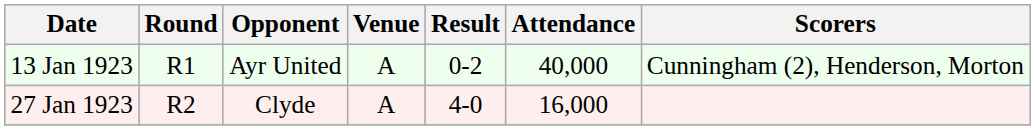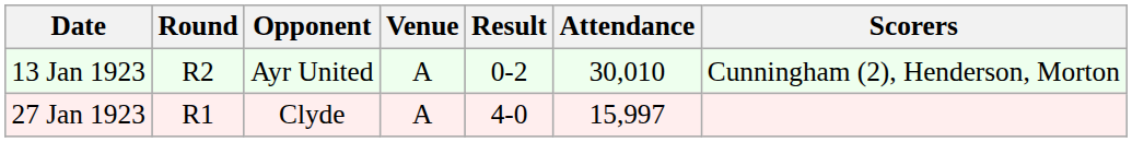13 Jan 1923 | Round: R1 -> R2
13 Jan 1923 | Attendance: 40,000 -> 30,010
27 Jan 1923 | Round: R2 -> R1
27 Jan 1923 | Attendance: 16,000 -> 15,997
